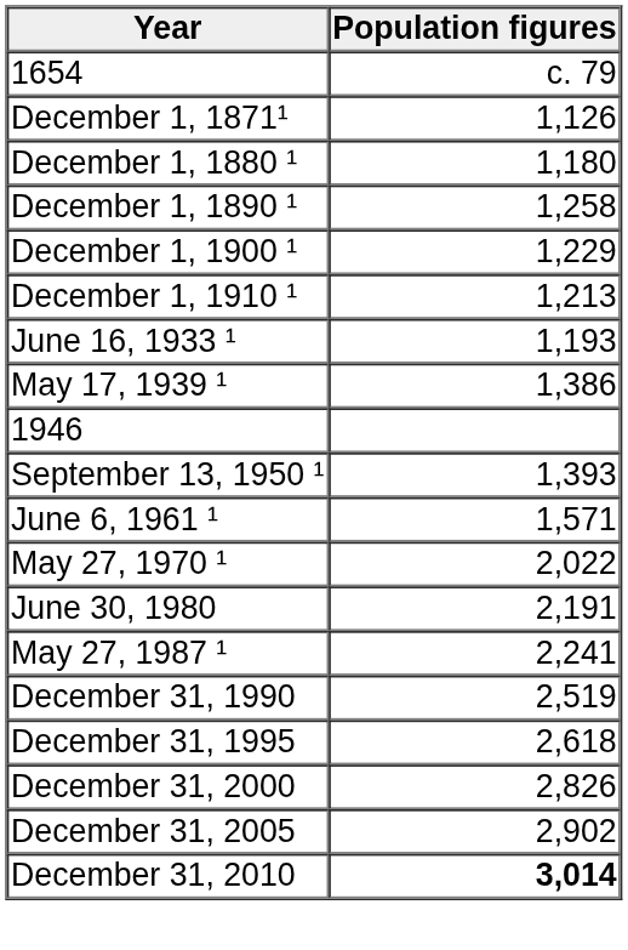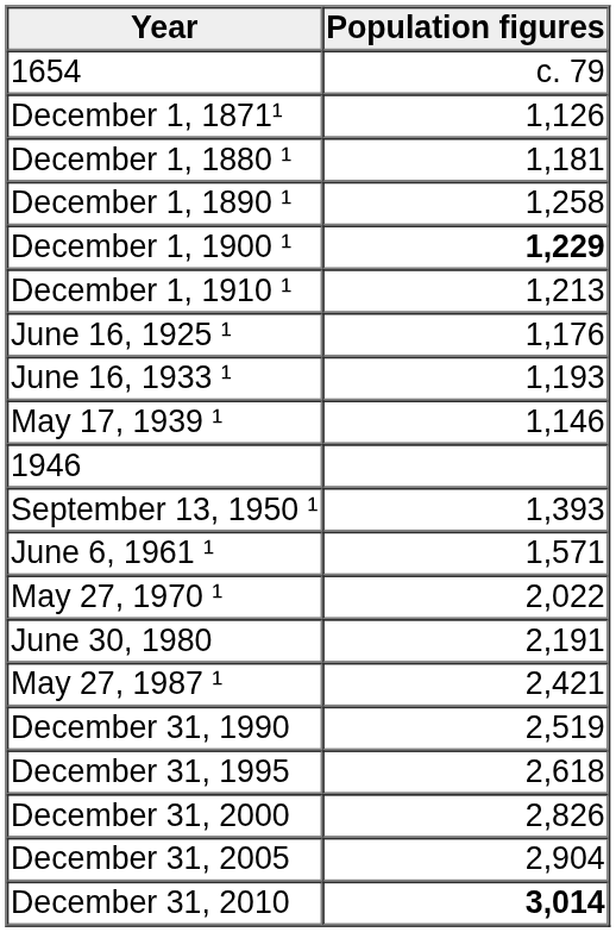December 1, 1880 ¹ | Population figures: 1,180 -> 1,181
December 1, 1900 ¹ | Population figures: normal -> bold
+ row: June 16, 1925 ¹ | 1,176
May 17, 1939 ¹ | Population figures: 1,386 -> 1,146
May 27, 1987 ¹ | Population figures: 2,241 -> 2,421
December 31, 2005 | Population figures: 2,902 -> 2,904
